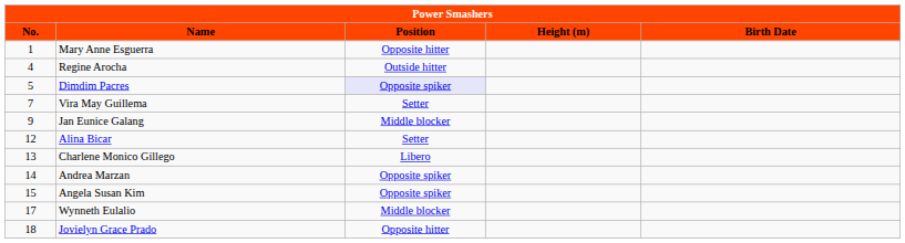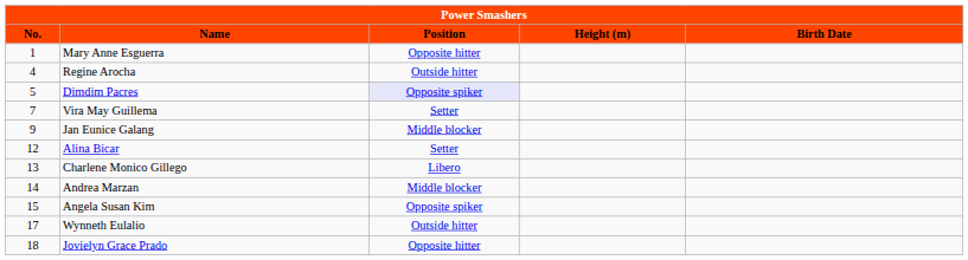Andrea Marzan | Position: Opposite spiker -> Middle blocker
Wynneth Eulalio | Position: Middle blocker -> Outside hitter
